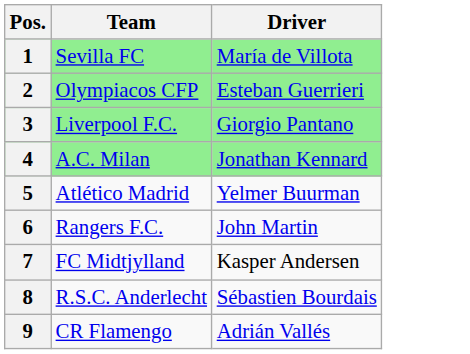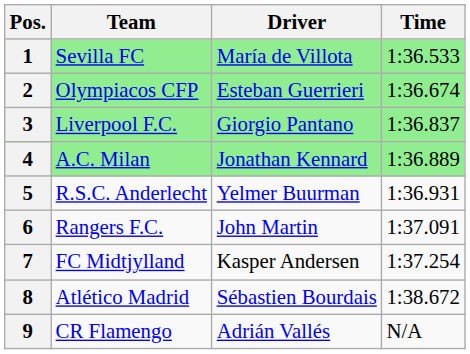+ column: Time | 1:36.533 | 1:36.674 | 1:36.837 | 1:36.889 | 1:36.931 | 1:37.091 | 1:37.254 | 1:38.672 | N/A
5 | Team: Atlético Madrid -> R.S.C. Anderlecht
8 | Team: R.S.C. Anderlecht -> Atlético Madrid
